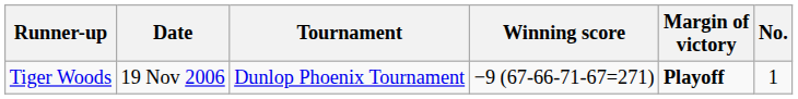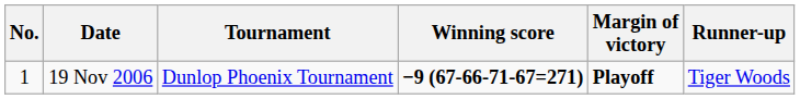columns swapped: No. <-> Runner-up
19 Nov 2006 | Winning score: normal -> bold
